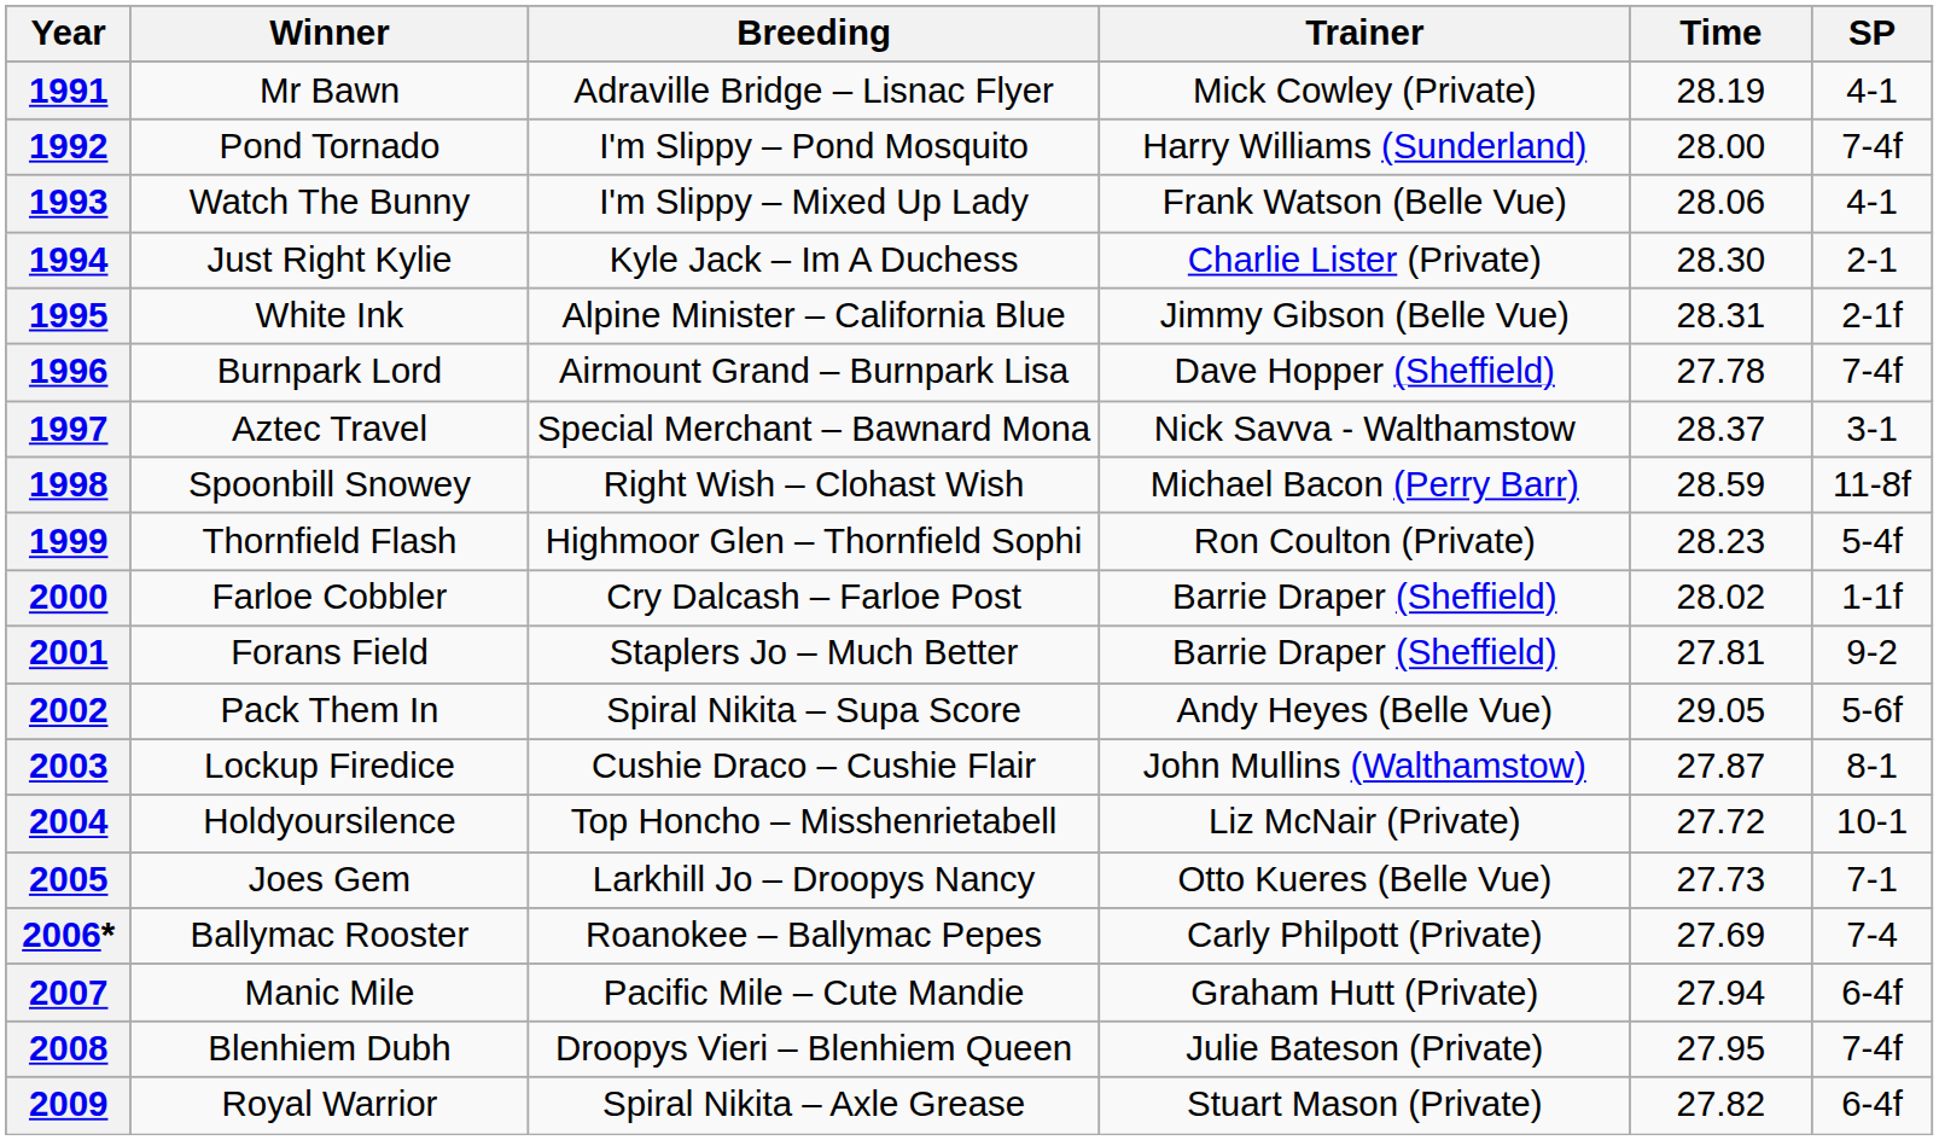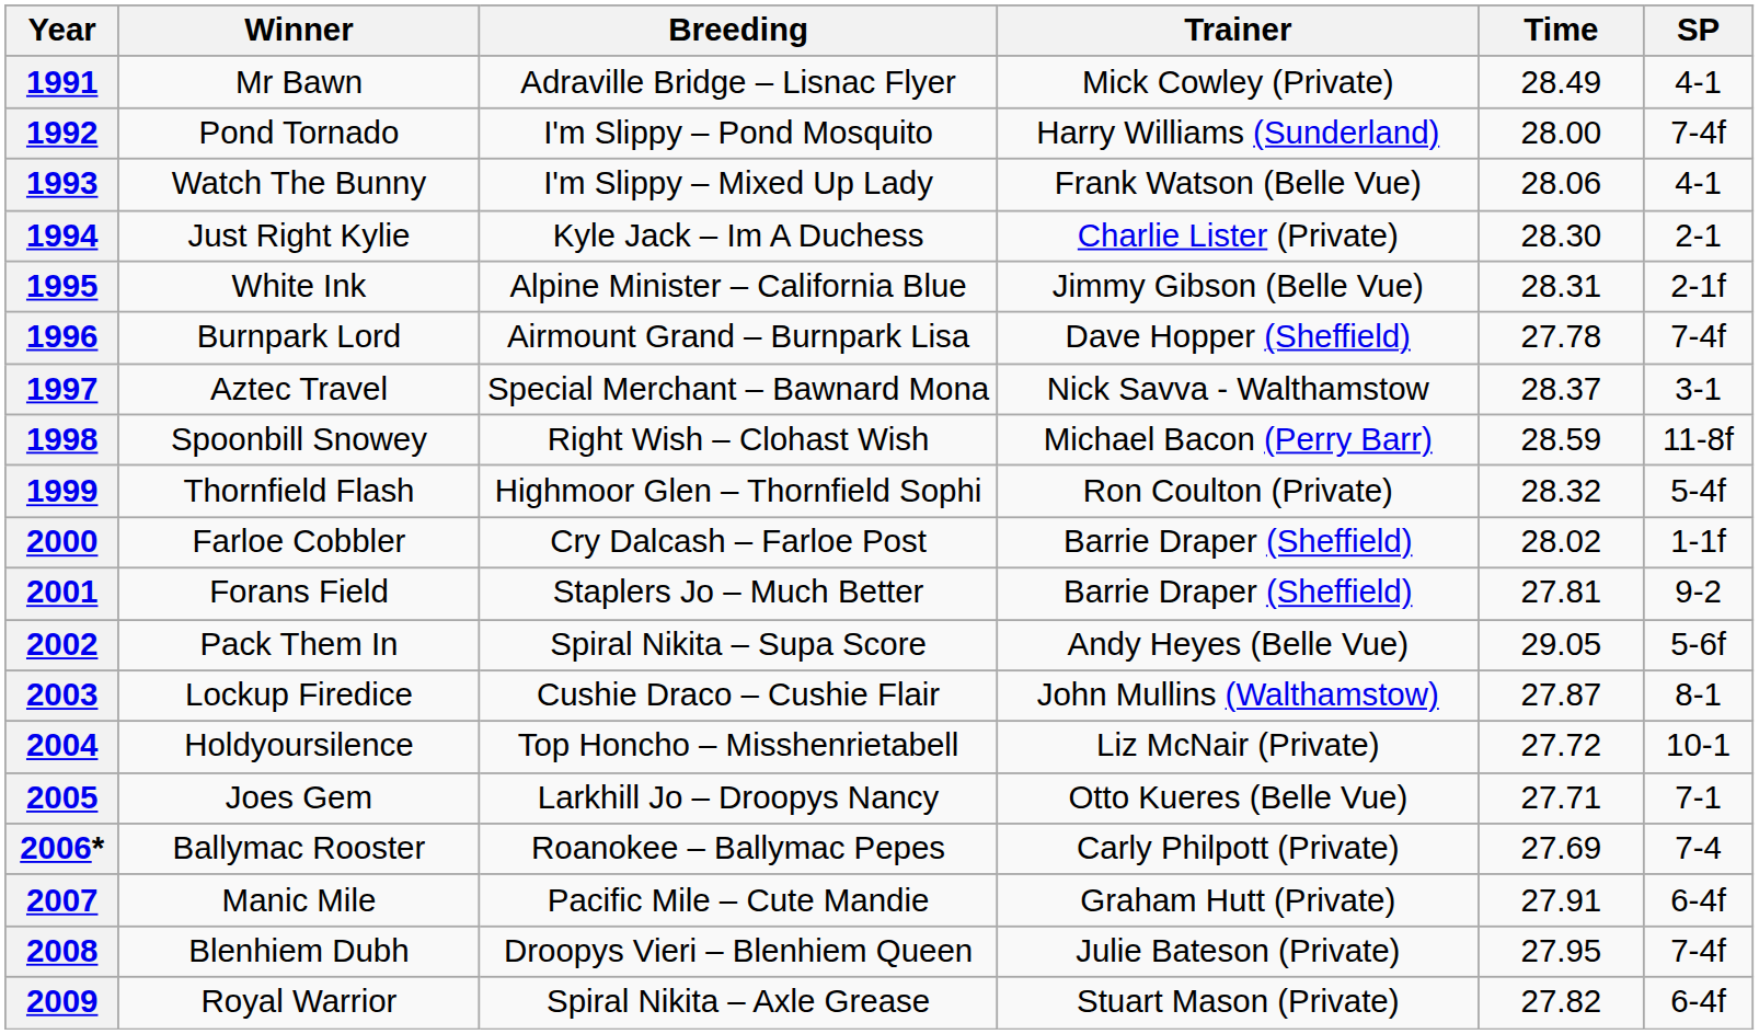1991 | Time: 28.19 -> 28.49
1999 | Time: 28.23 -> 28.32
2005 | Time: 27.73 -> 27.71
2007 | Time: 27.94 -> 27.91
